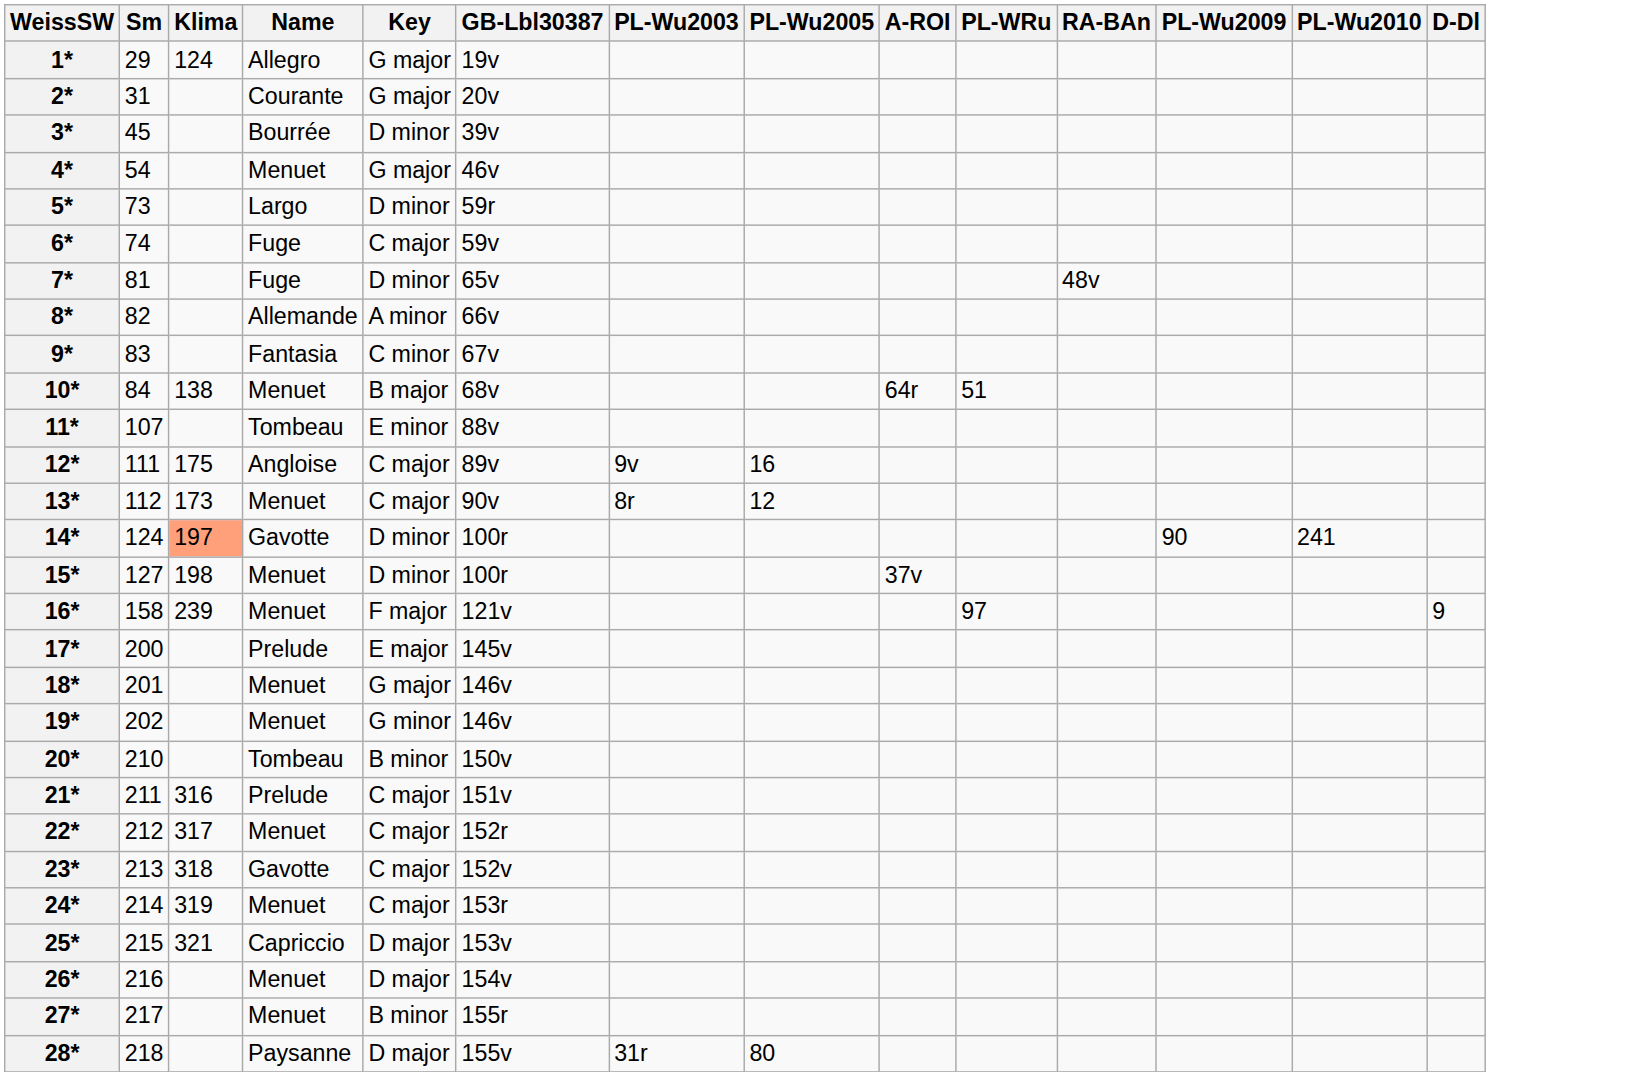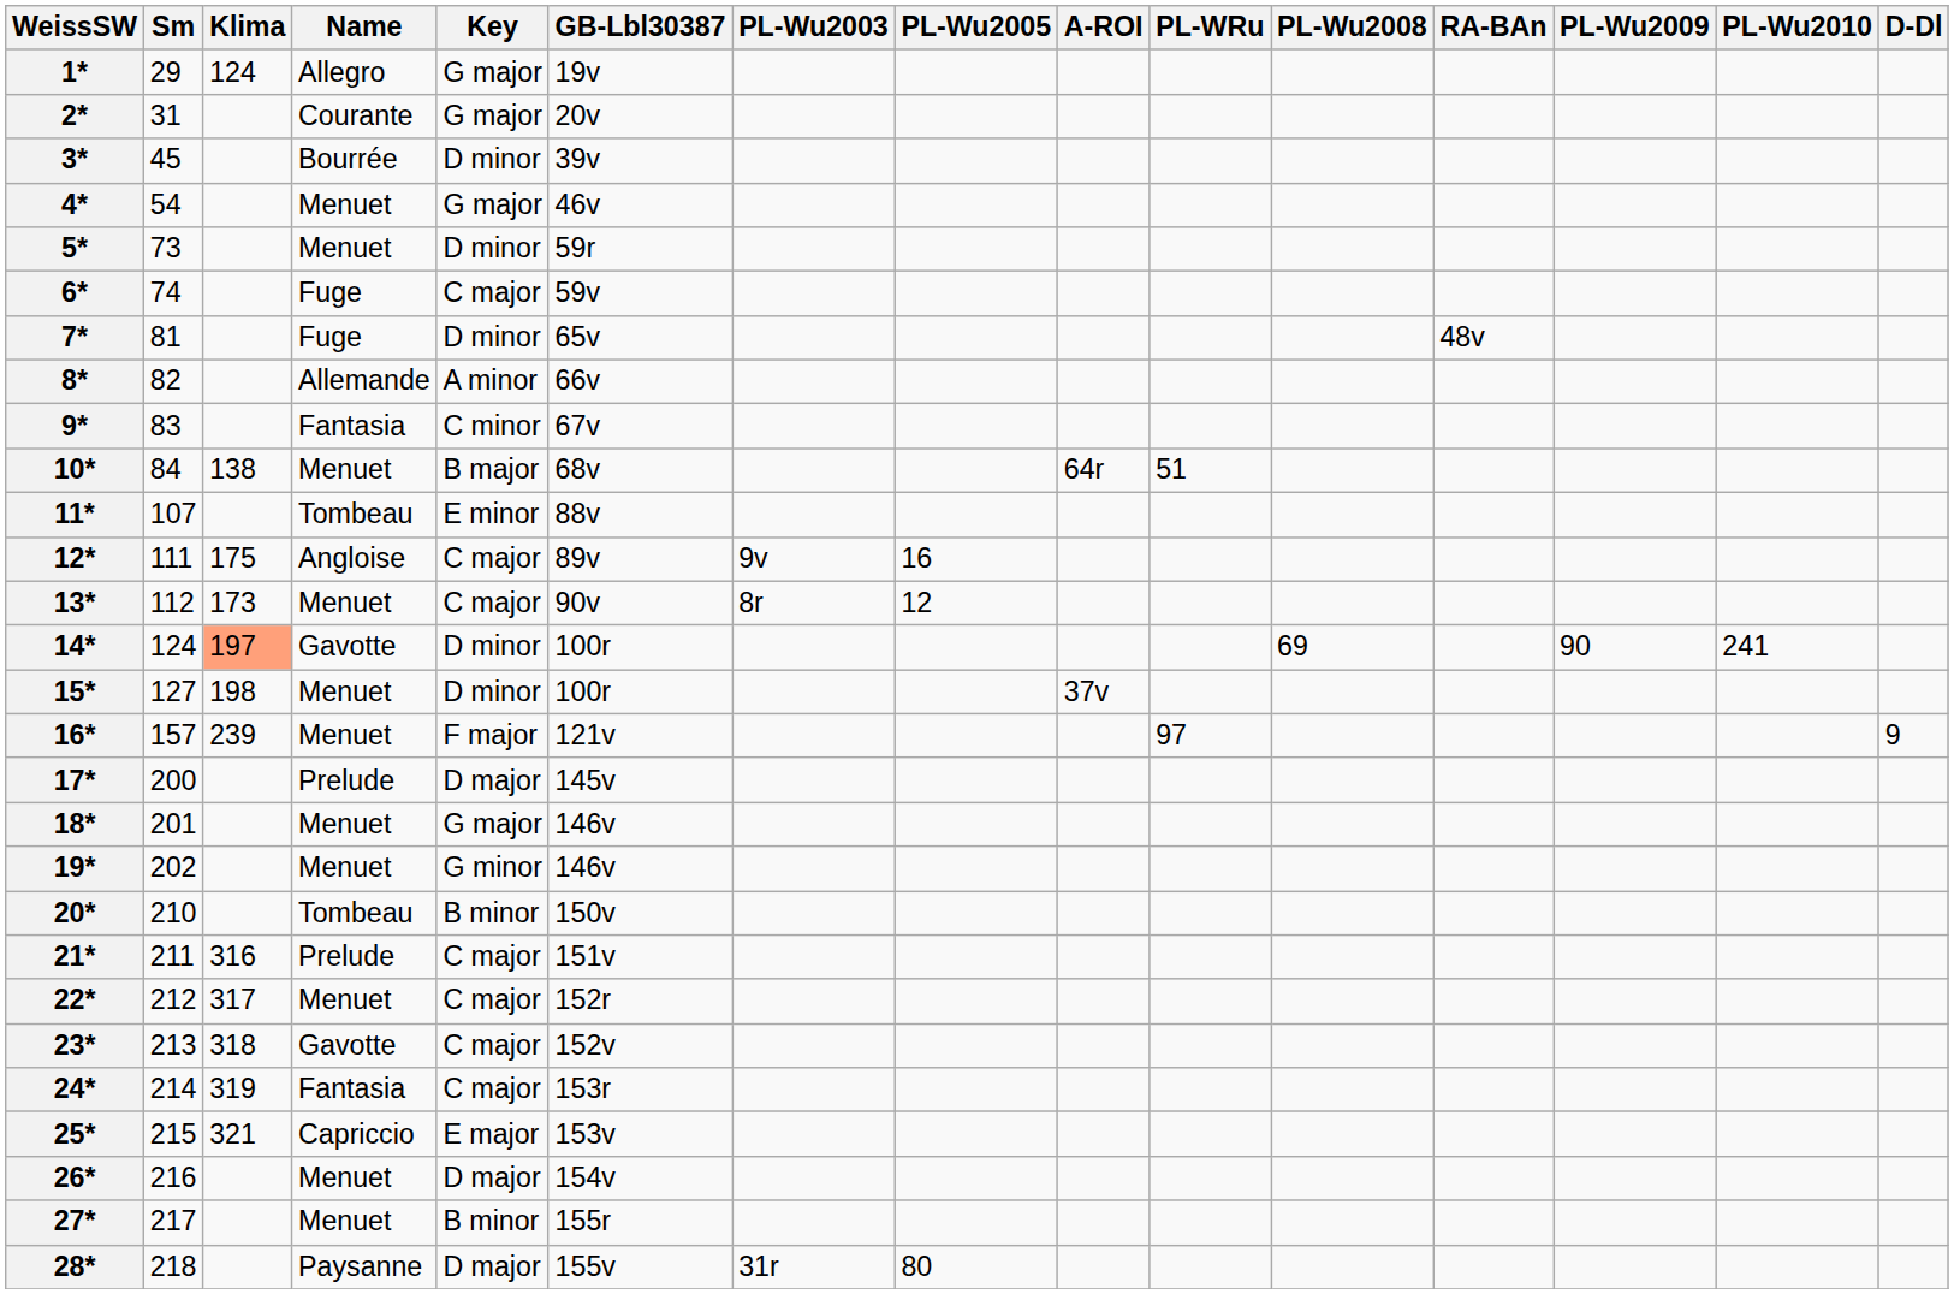+ column: PL-Wu2008 | 69
5* | Name: Largo -> Menuet
16* | Sm: 158 -> 157
17* | Key: E major -> D major
24* | Name: Menuet -> Fantasia
25* | Key: D major -> E major
